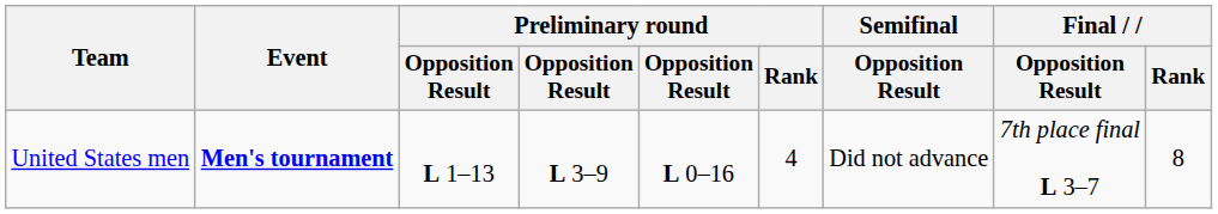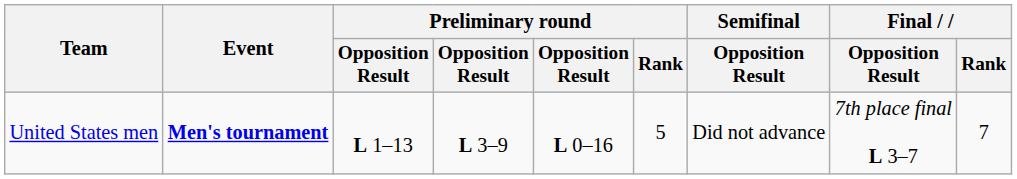United States men | Preliminary round / Rank: 4 -> 5
United States men | Final / Rank: 8 -> 7
